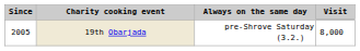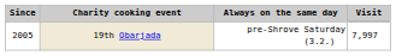19th Obarjada | Visit: 8,000 -> 7,997
